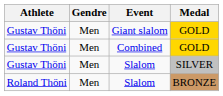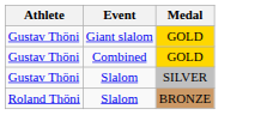- column: Gendre | Men | Men | Men | Men
